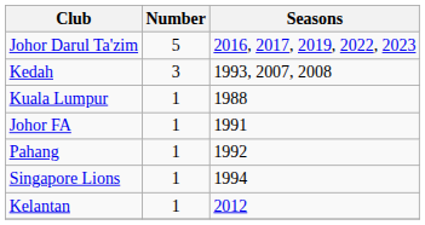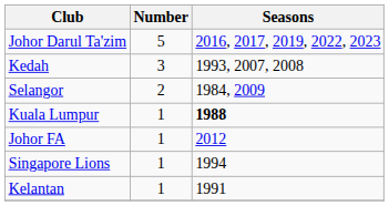+ row: Selangor | 2 | 1984, 2009
Kuala Lumpur | Seasons: normal -> bold
Johor FA | Seasons: 1991 -> 2012
- row: Pahang | 1 | 1992
Kelantan | Seasons: 2012 -> 1991
